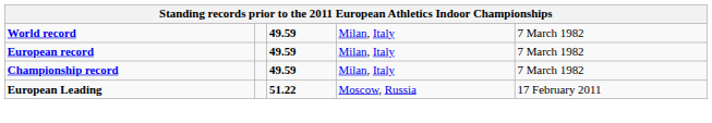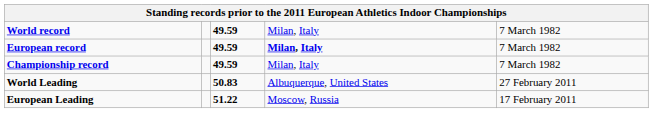European record | column 4: normal -> bold
+ row: World Leading | 50.83 | Albuquerque, United States | 27 February 2011
